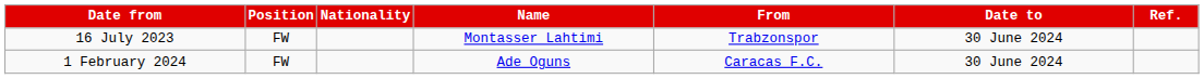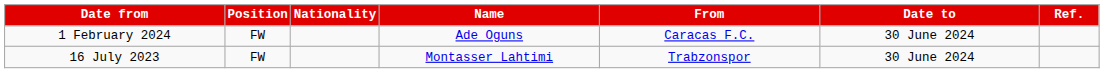rows swapped: 16 July 2023 <-> 1 February 2024
